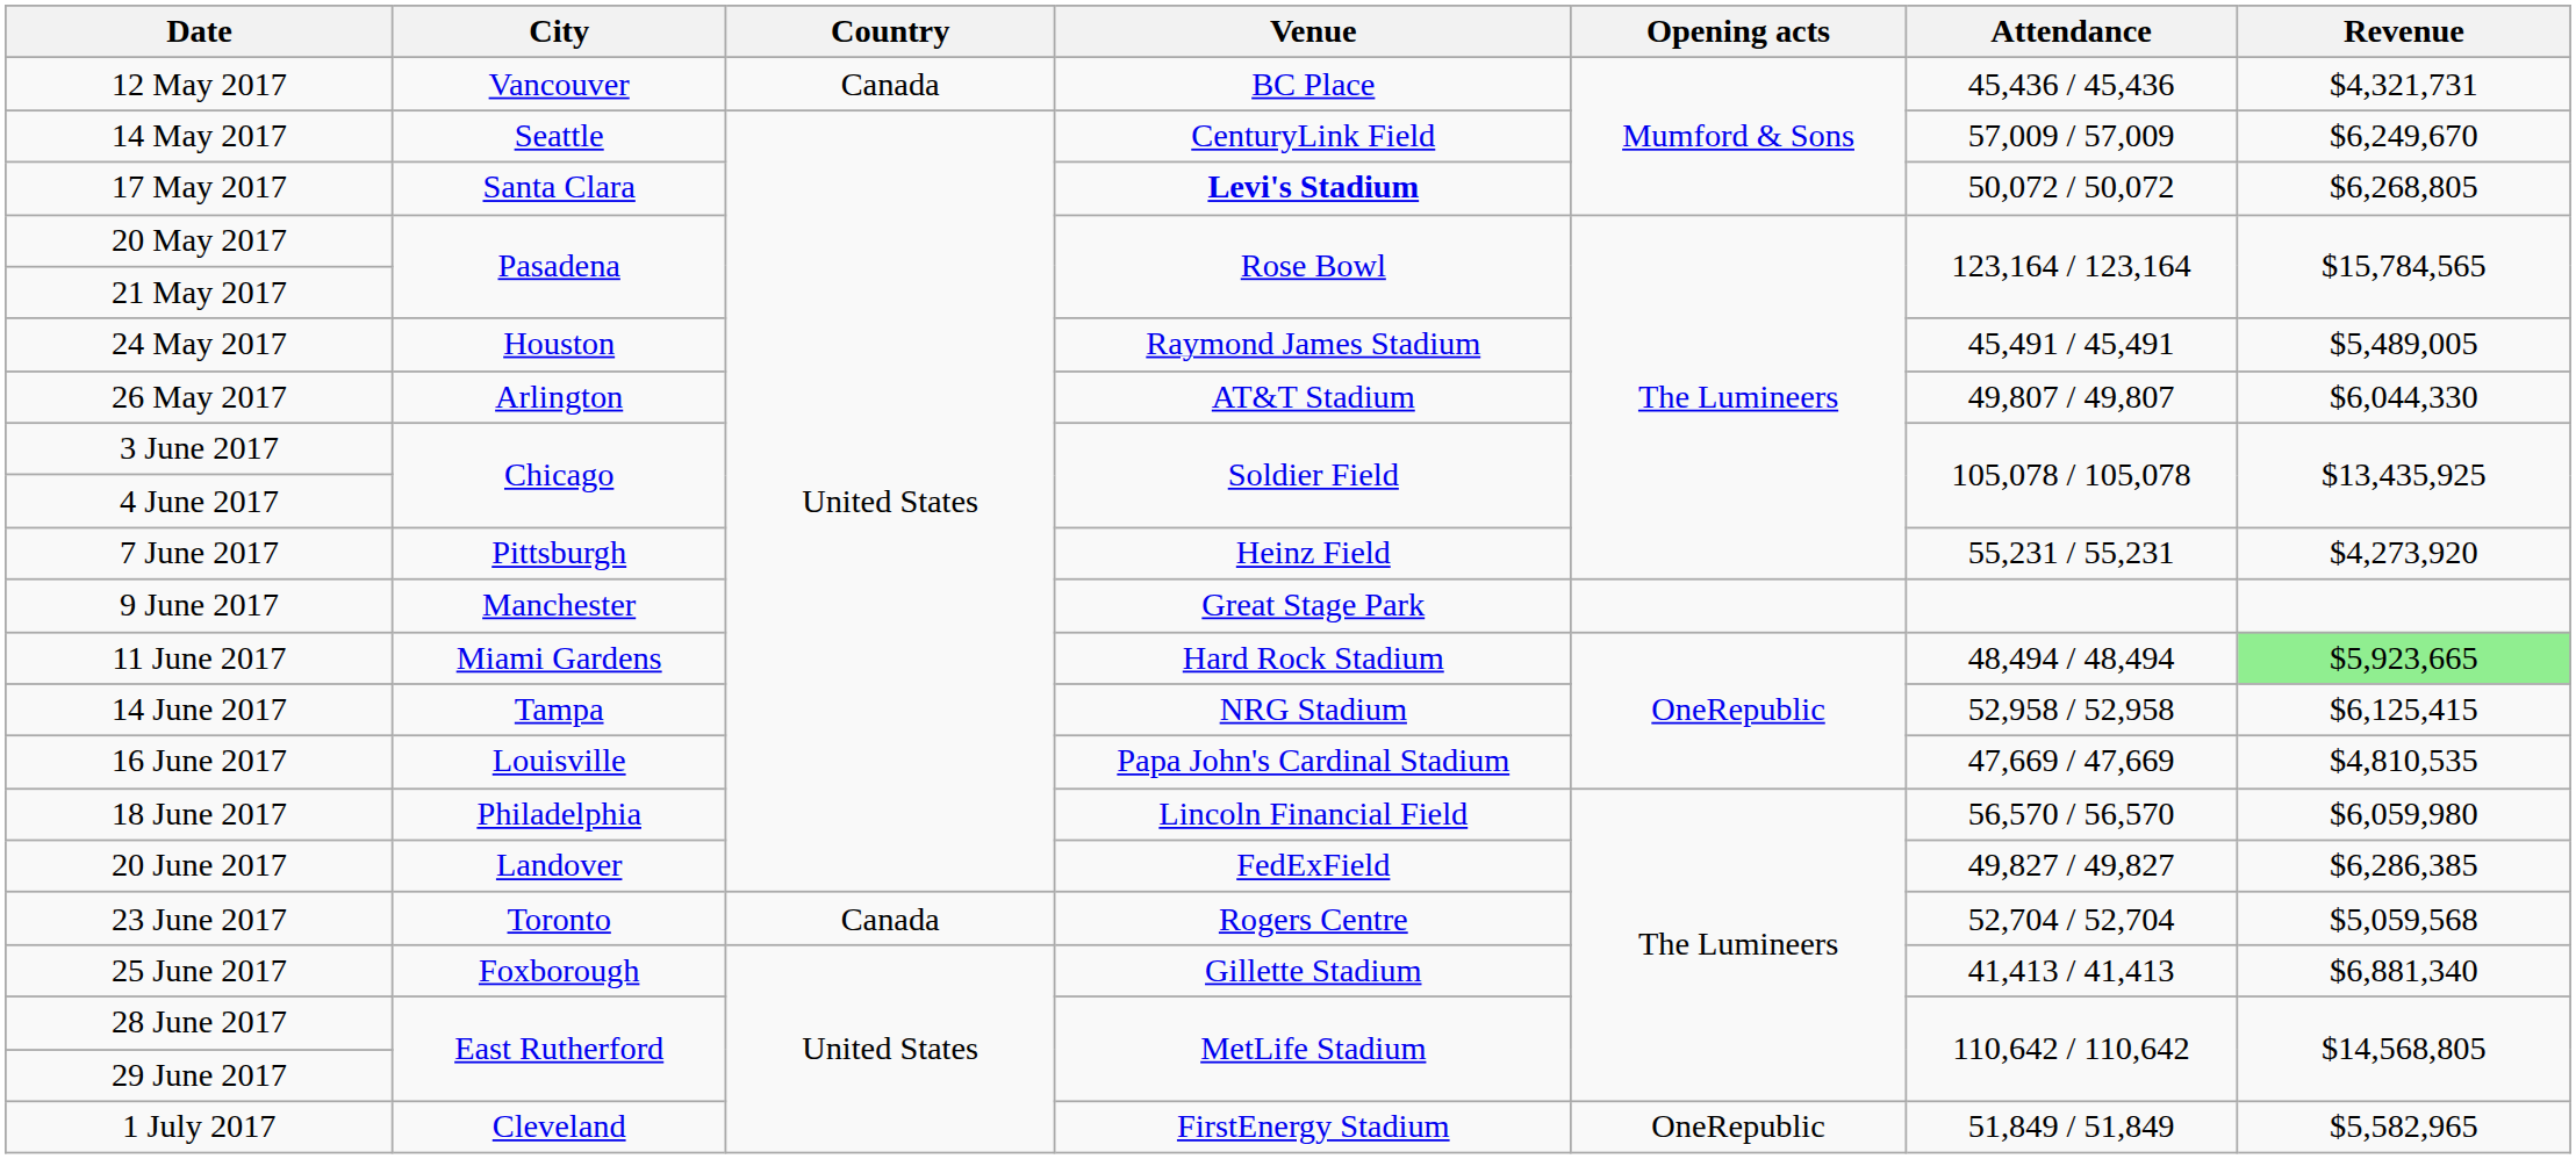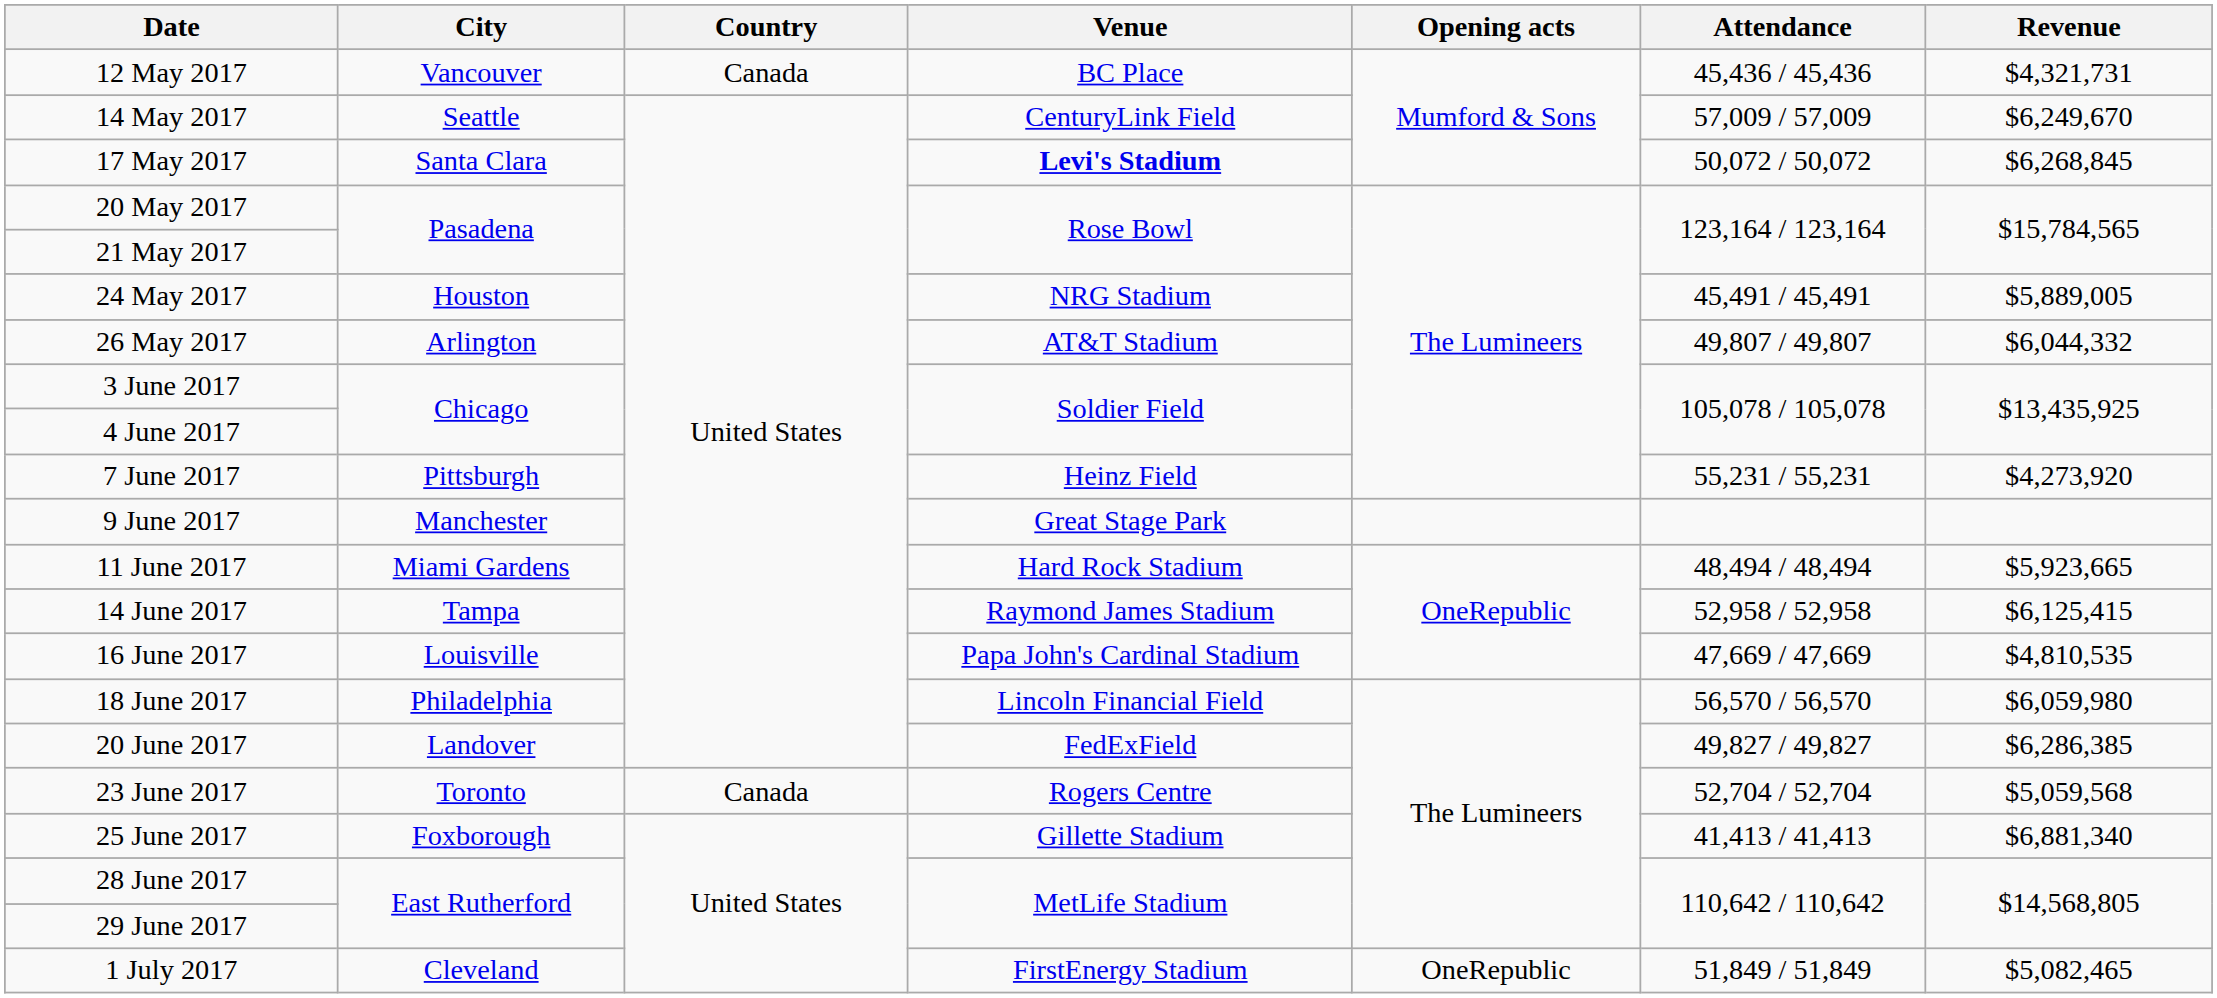17 May 2017 | Revenue: $6,268,805 -> $6,268,845
24 May 2017 | Venue: Raymond James Stadium -> NRG Stadium
24 May 2017 | Revenue: $5,489,005 -> $5,889,005
26 May 2017 | Revenue: $6,044,330 -> $6,044,332
11 June 2017 | Revenue: lightgreen background -> no background
14 June 2017 | Venue: NRG Stadium -> Raymond James Stadium
1 July 2017 | Revenue: $5,582,965 -> $5,082,465
